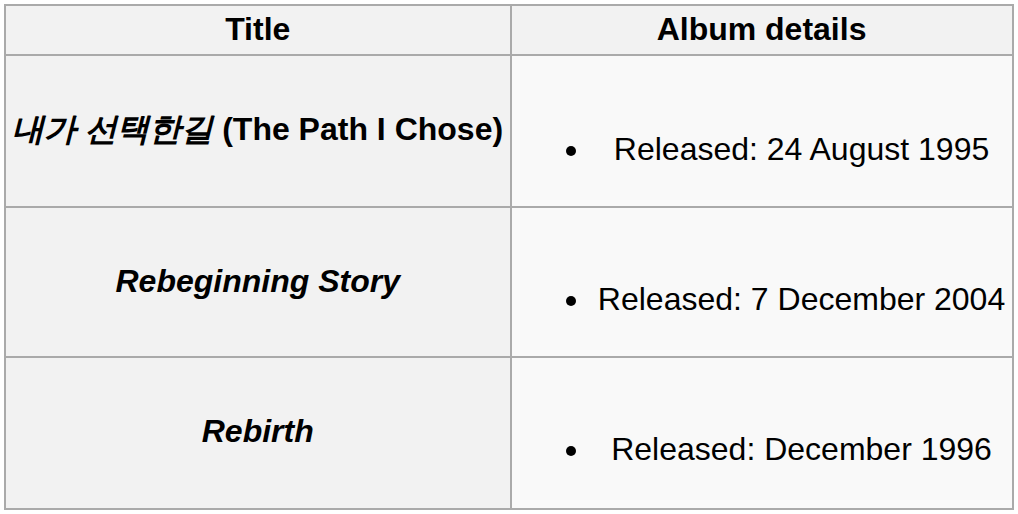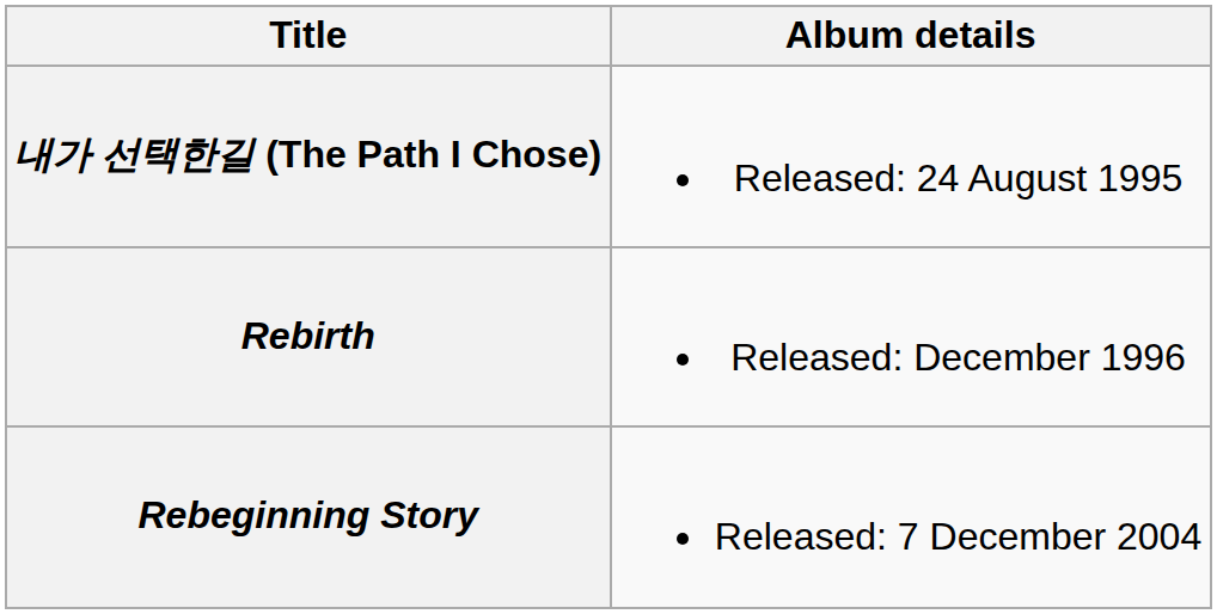rows swapped: Rebirth <-> Rebeginning Story
